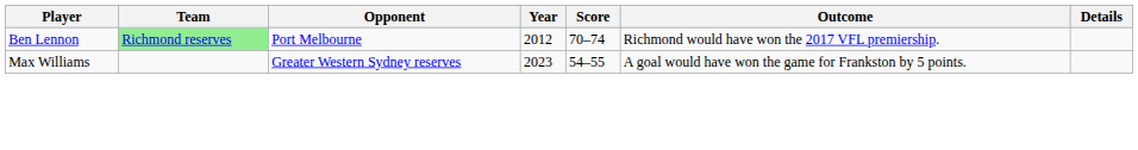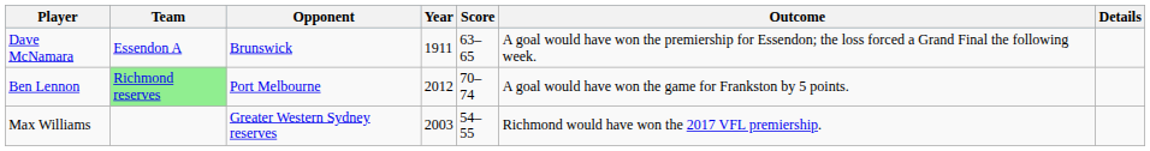+ row: Dave McNamara | Essendon A | Brunswick | 1911 | 63–65 | A goal would have won the premiership for Essendon; the loss forced a Grand Final the following week.
Ben Lennon | Outcome: Richmond would have won the 2017 VFL premiership. -> A goal would have won the game for Frankston by 5 points.
Max Williams | Year: 2023 -> 2003
Max Williams | Outcome: A goal would have won the game for Frankston by 5 points. -> Richmond would have won the 2017 VFL premiership.
